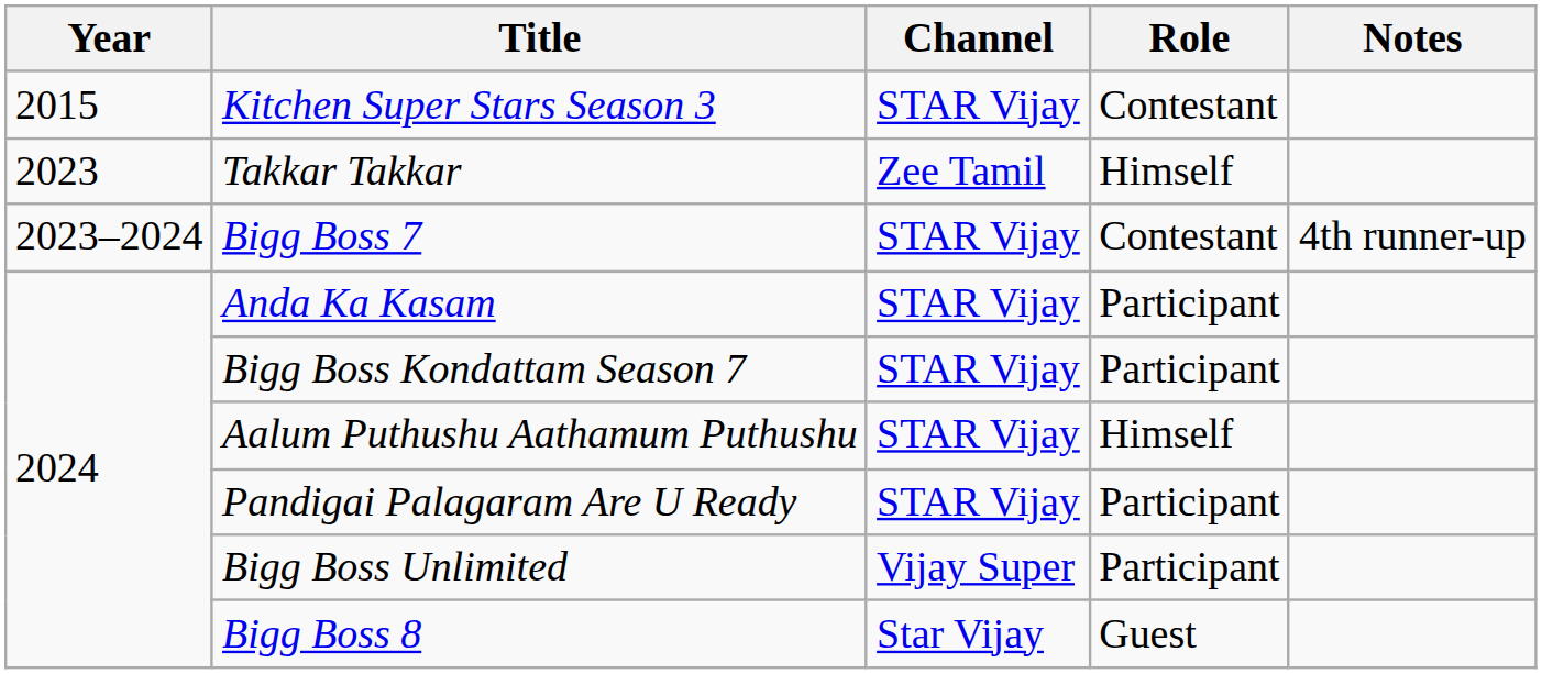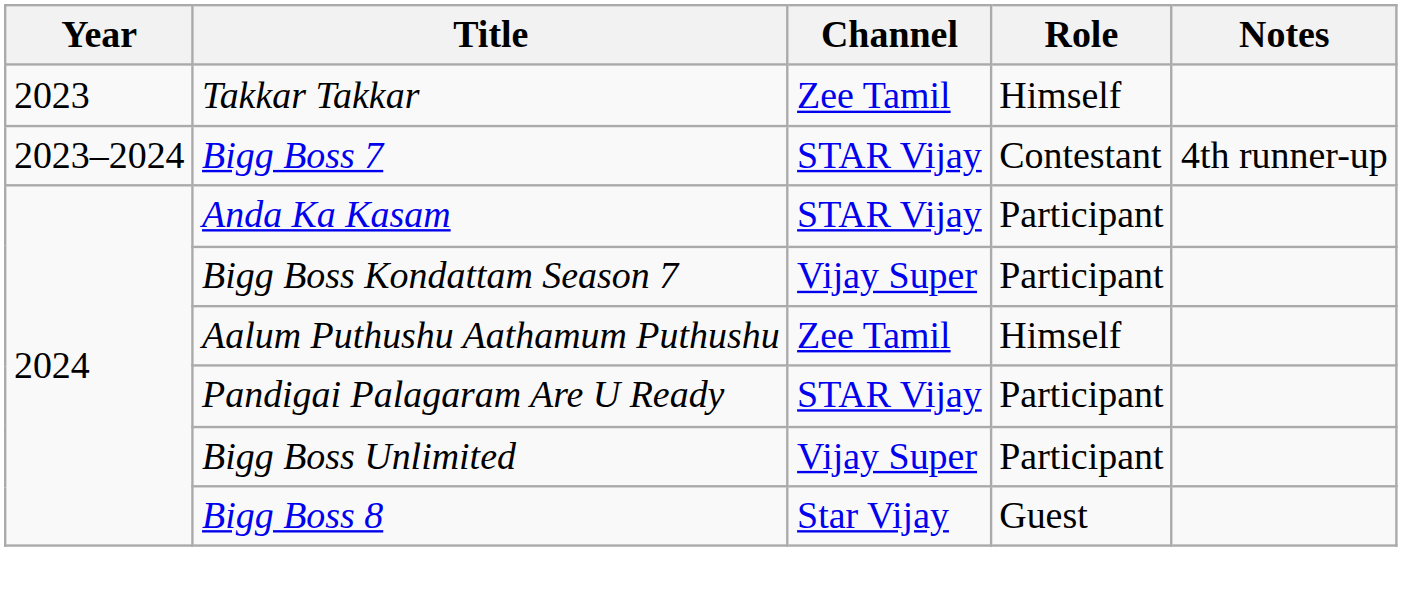- row: 2015 | Kitchen Super Stars Season 3 | STAR Vijay | Contestant
Bigg Boss Kondattam Season 7 | Channel: STAR Vijay -> Vijay Super
Aalum Puthushu Aathamum Puthushu | Channel: STAR Vijay -> Zee Tamil
